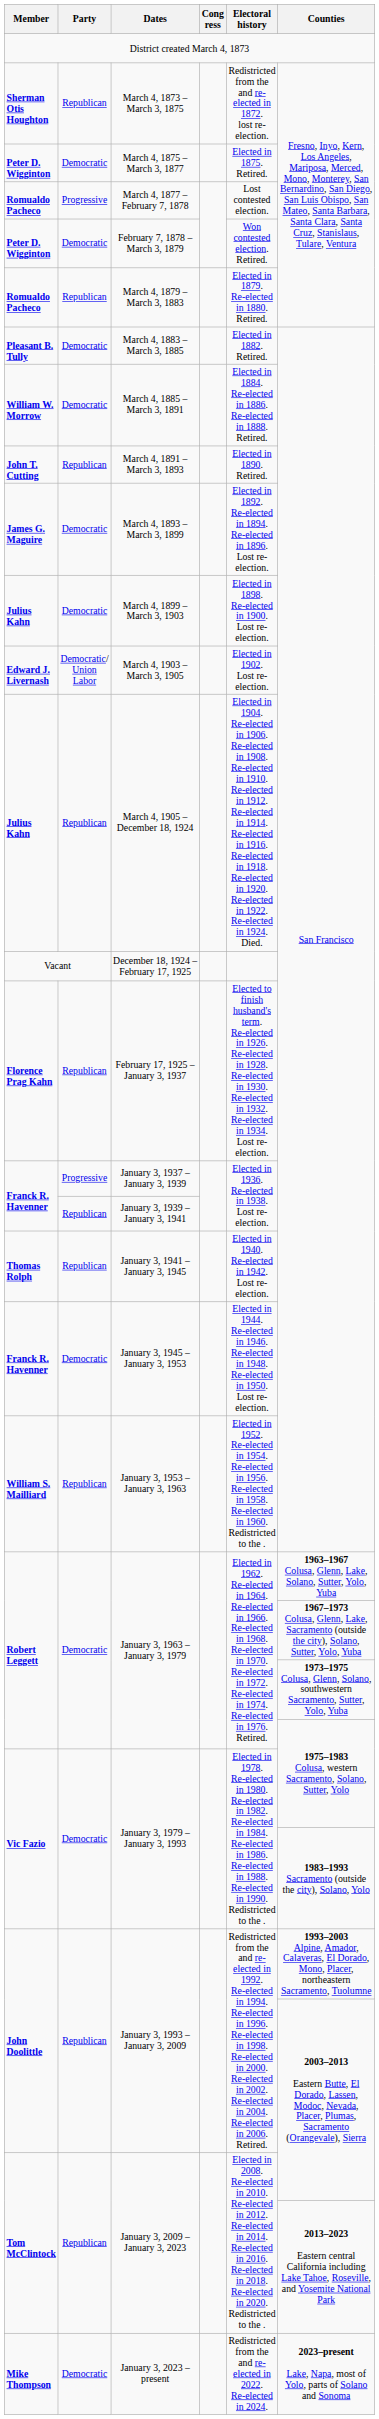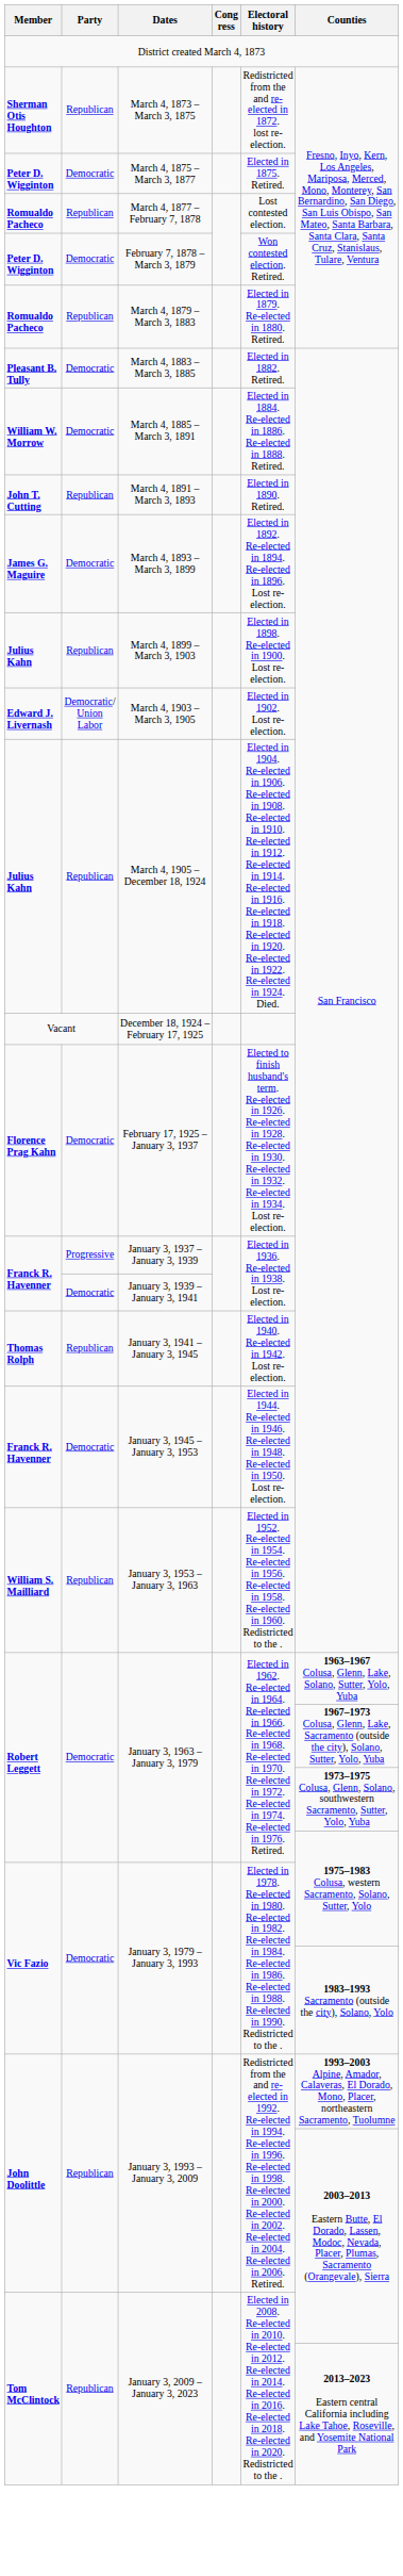March 4, 1877 – February 7, 1878 | Party: Progressive -> Republican
March 4, 1899 – March 3, 1903 | Party: Democratic -> Republican
February 17, 1925 – January 3, 1937 | Party: Republican -> Democratic
January 3, 1939 – January 3, 1941 | Party: Republican -> Democratic
- row: Mike Thompson | Democratic | January 3, 2023 – present | Redistricted from the and re-elected in 2022. Re-elected in 2024. | 2023–present Lake, Napa, most of Yolo, parts of Solano and Sonoma
